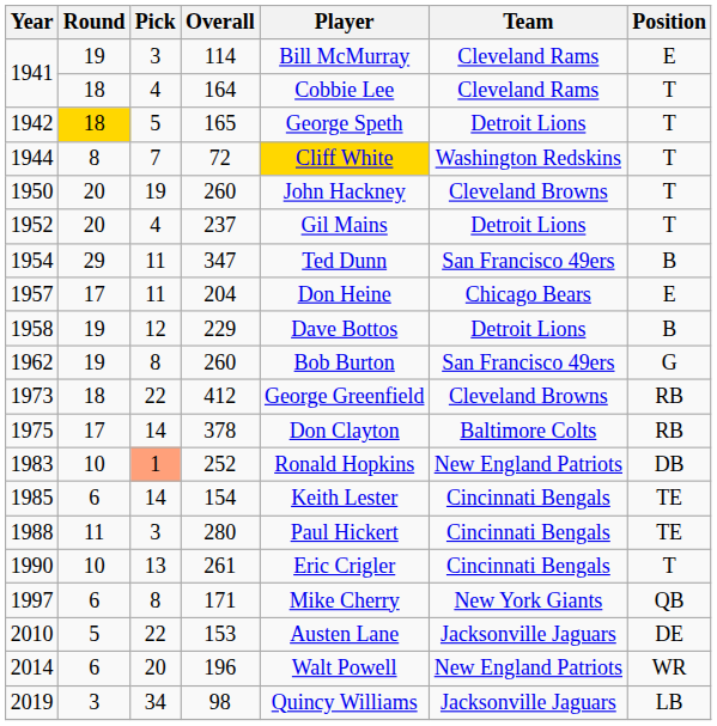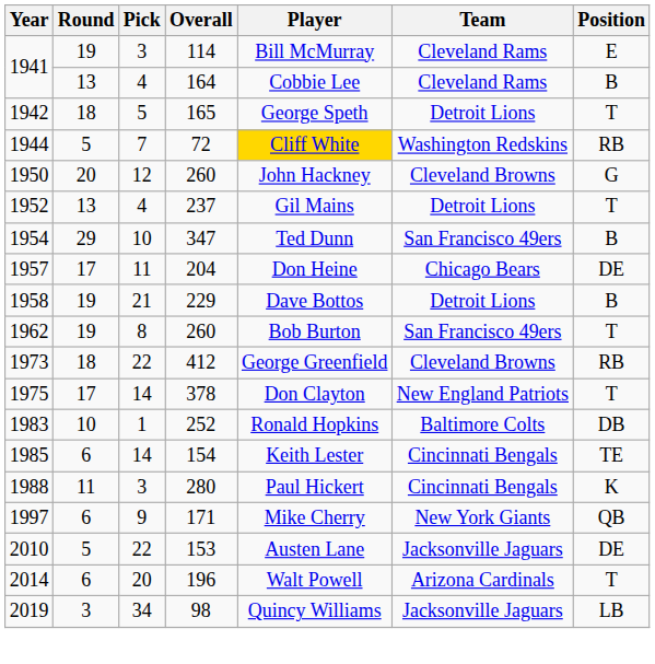1941 / 164 | Round: 18 -> 13
1941 / 164 | Position: T -> B
1942 | Round: gold background -> no background
1944 | Round: 8 -> 5
1944 | Position: T -> RB
1950 | Pick: 19 -> 12
1950 | Position: T -> G
1952 | Round: 20 -> 13
1954 | Pick: 11 -> 10
1957 | Position: E -> DE
1958 | Pick: 12 -> 21
1962 | Position: G -> T
1975 | Team: Baltimore Colts -> New England Patriots
1975 | Position: RB -> T
1983 | Pick: lightsalmon background -> no background
1983 | Team: New England Patriots -> Baltimore Colts
1988 | Position: TE -> K
- row: 1990 | 10 | 13 | 261 | Eric Crigler | Cincinnati Bengals | T
1997 | Pick: 8 -> 9
2014 | Team: New England Patriots -> Arizona Cardinals
2014 | Position: WR -> T
